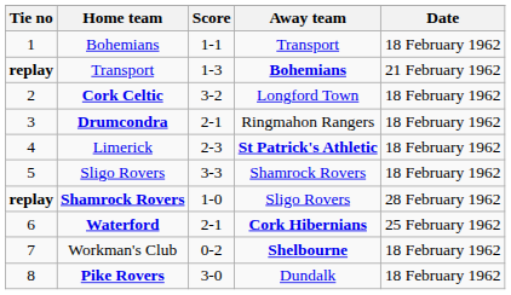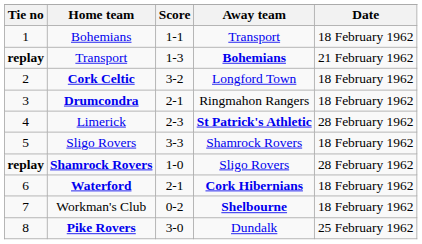Limerick | Date: 18 February 1962 -> 28 February 1962
Waterford | Date: 25 February 1962 -> 18 February 1962
Pike Rovers | Date: 18 February 1962 -> 25 February 1962
